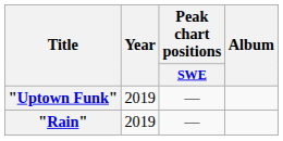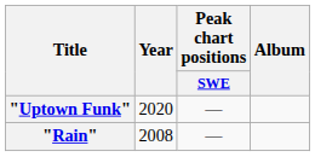"Uptown Funk" | Year: 2019 -> 2020
"Rain" | Year: 2019 -> 2008
